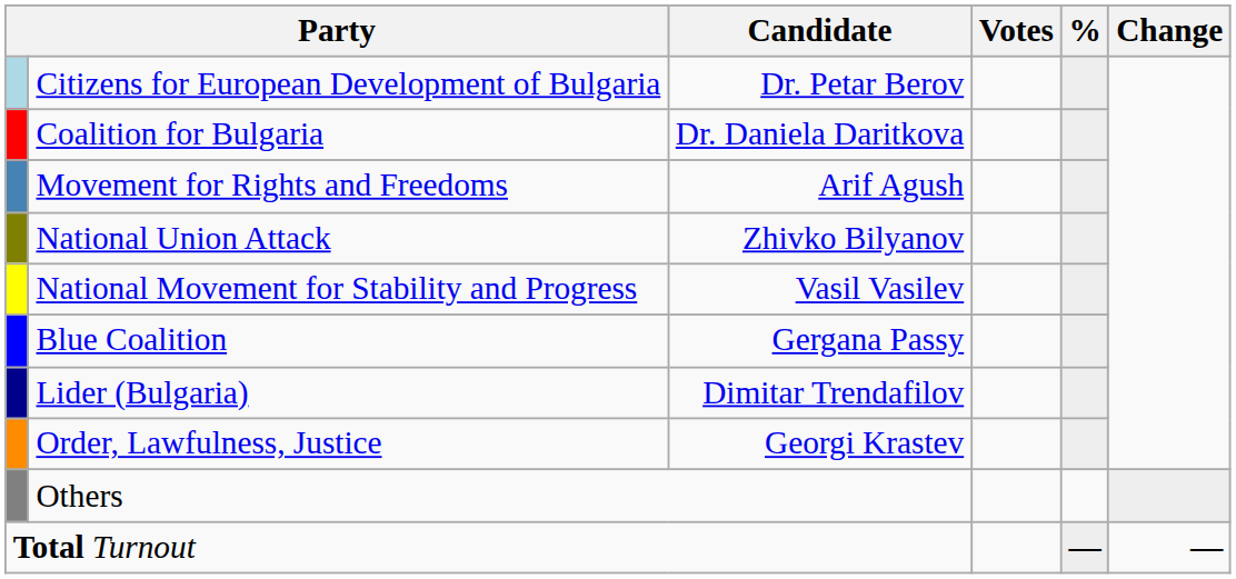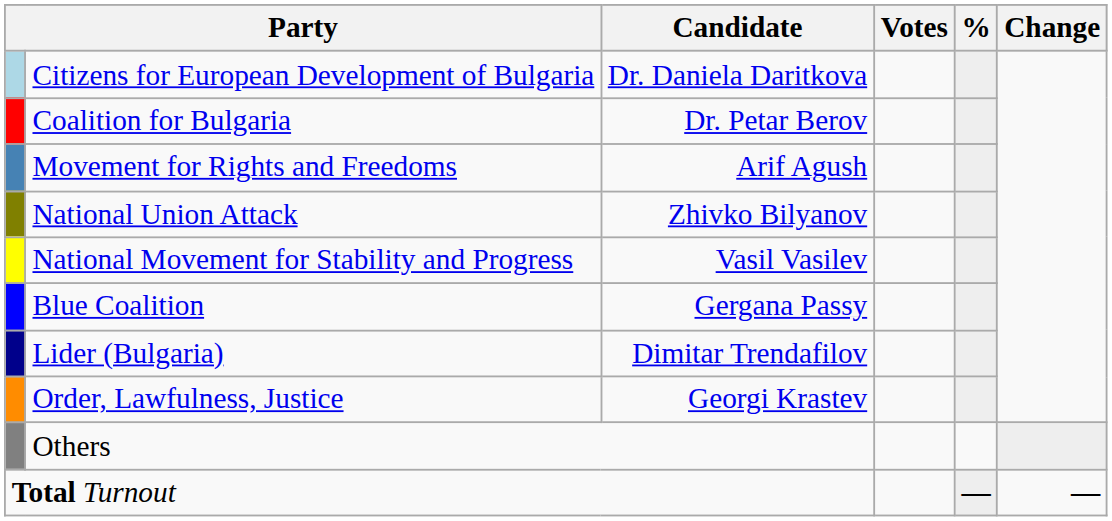Citizens for European Development of Bulgaria | Candidate: Dr. Petar Berov -> Dr. Daniela Daritkova
Coalition for Bulgaria | Candidate: Dr. Daniela Daritkova -> Dr. Petar Berov
